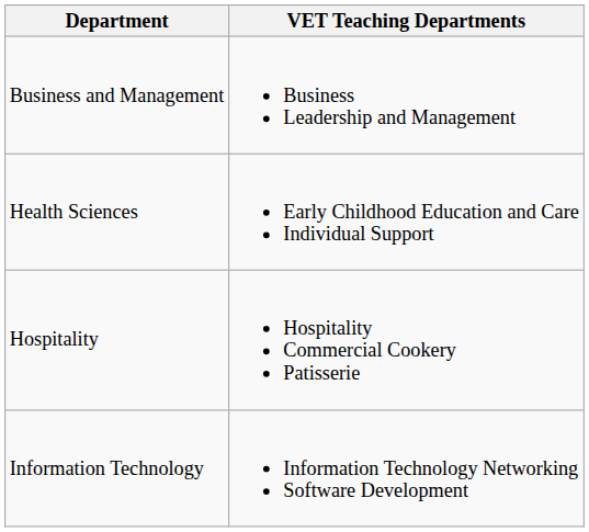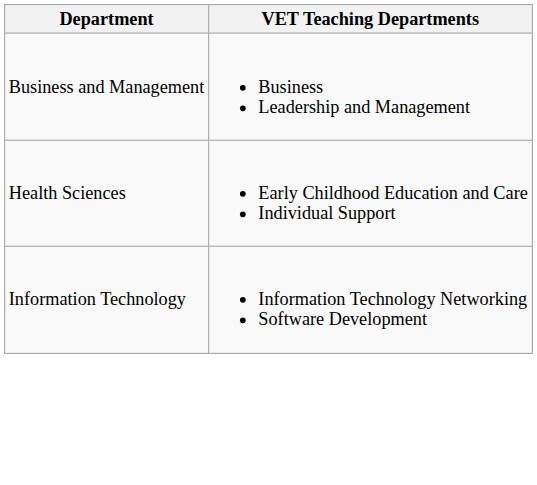- row: Hospitality | Hospitality Commercial Cookery Patisserie
